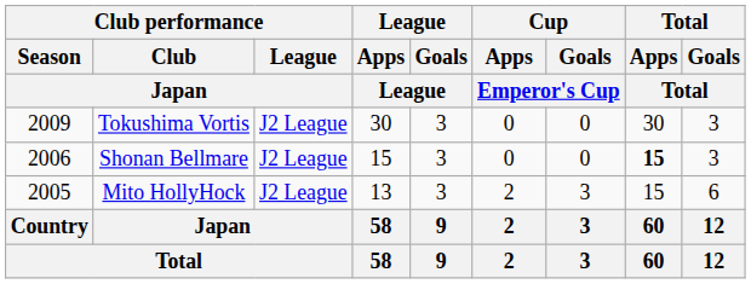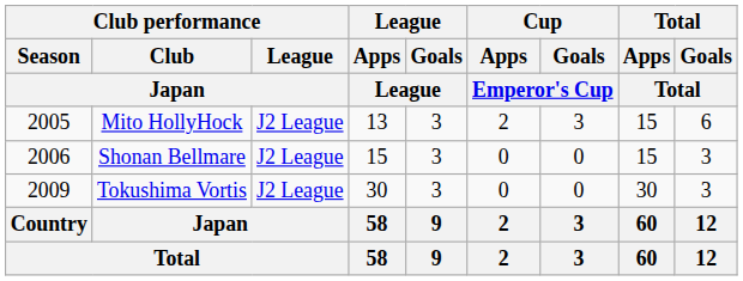rows swapped: Mito HollyHock <-> Tokushima Vortis
Shonan Bellmare | Total / Apps / Total: bold -> normal
